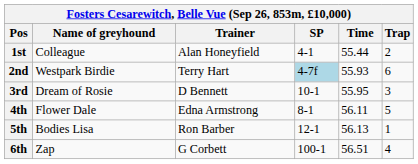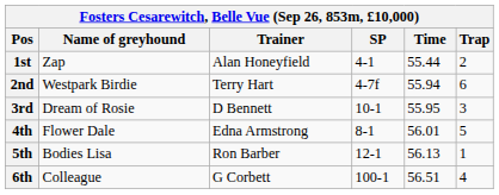1st | Name of greyhound: Colleague -> Zap
2nd | SP: lightblue background -> no background
2nd | Time: 55.93 -> 55.94
4th | Time: 56.11 -> 56.01
6th | Name of greyhound: Zap -> Colleague
